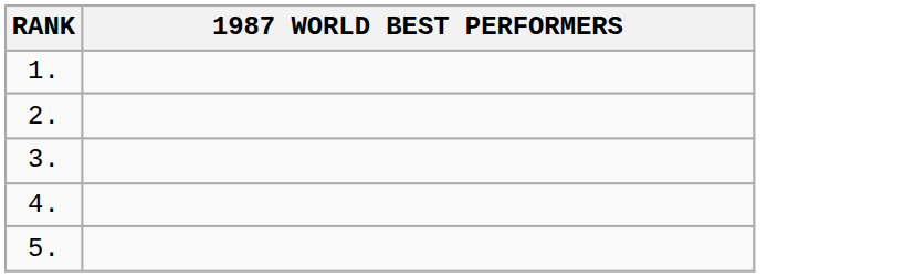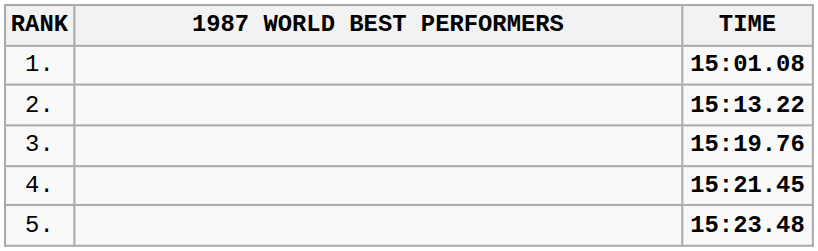+ column: TIME | 15:01.08 | 15:13.22 | 15:19.76 | 15:21.45 | 15:23.48
